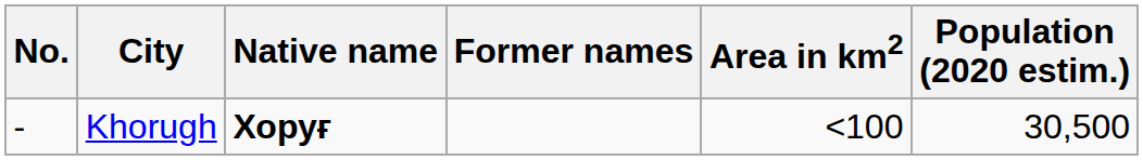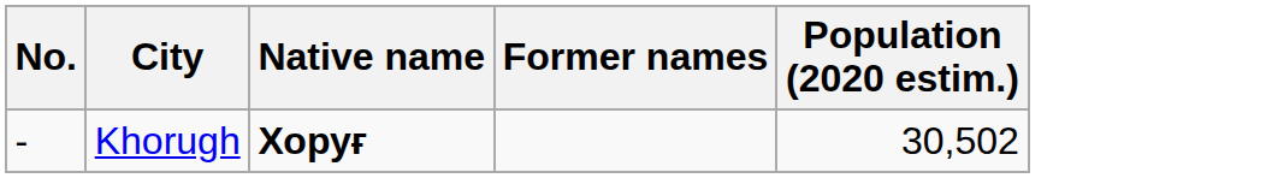- column: Area in km2 | <100
Khorugh | Population (2020 estim.): 30,500 -> 30,502
